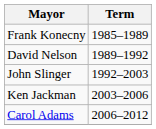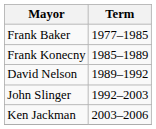+ row: Frank Baker | 1977–1985
- row: Carol Adams | 2006–2012
